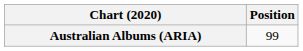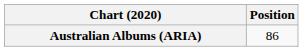Australian Albums (ARIA) | Position: 99 -> 86
